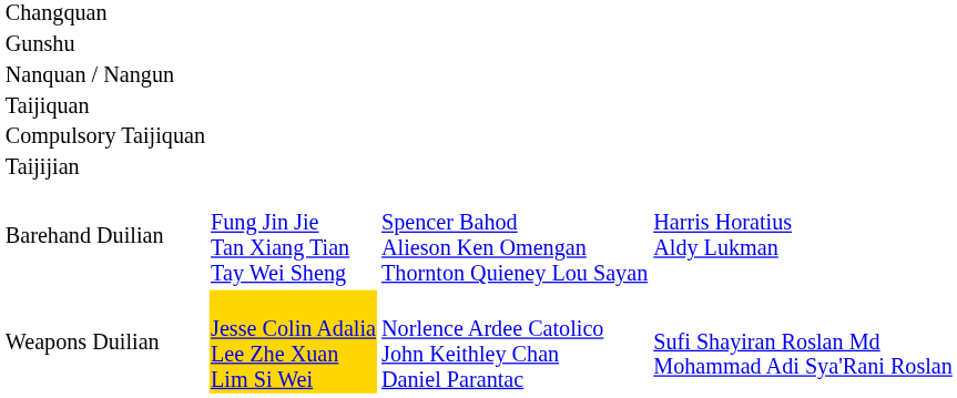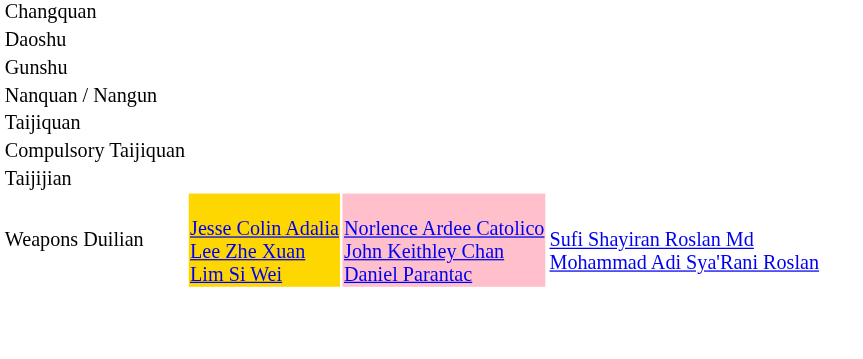+ row: Daoshu
- row: Barehand Duilian | Fung Jin Jie Tan Xiang Tian Tay Wei Sheng | Spencer Bahod Alieson Ken Omengan Thornton Quieney Lou Sayan | Harris Horatius Aldy Lukman
Weapons Duilian | column 3: no background -> pink background
